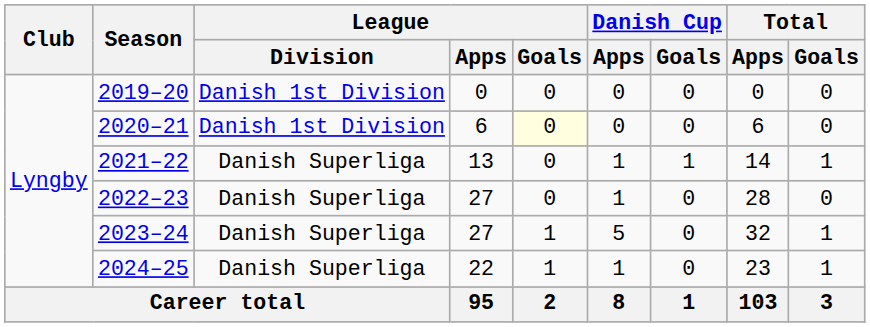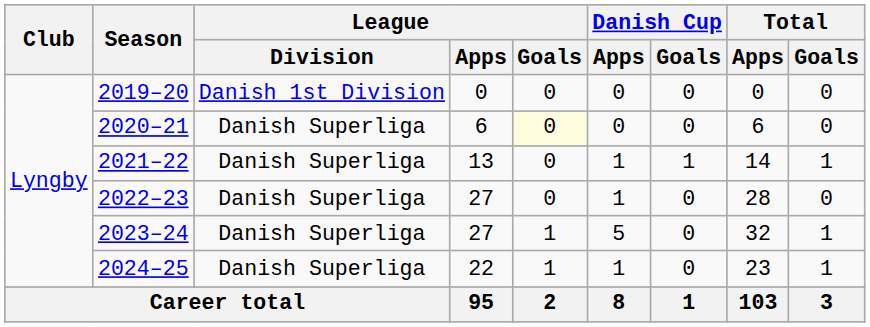2020–21 | League / Division: Danish 1st Division -> Danish Superliga
